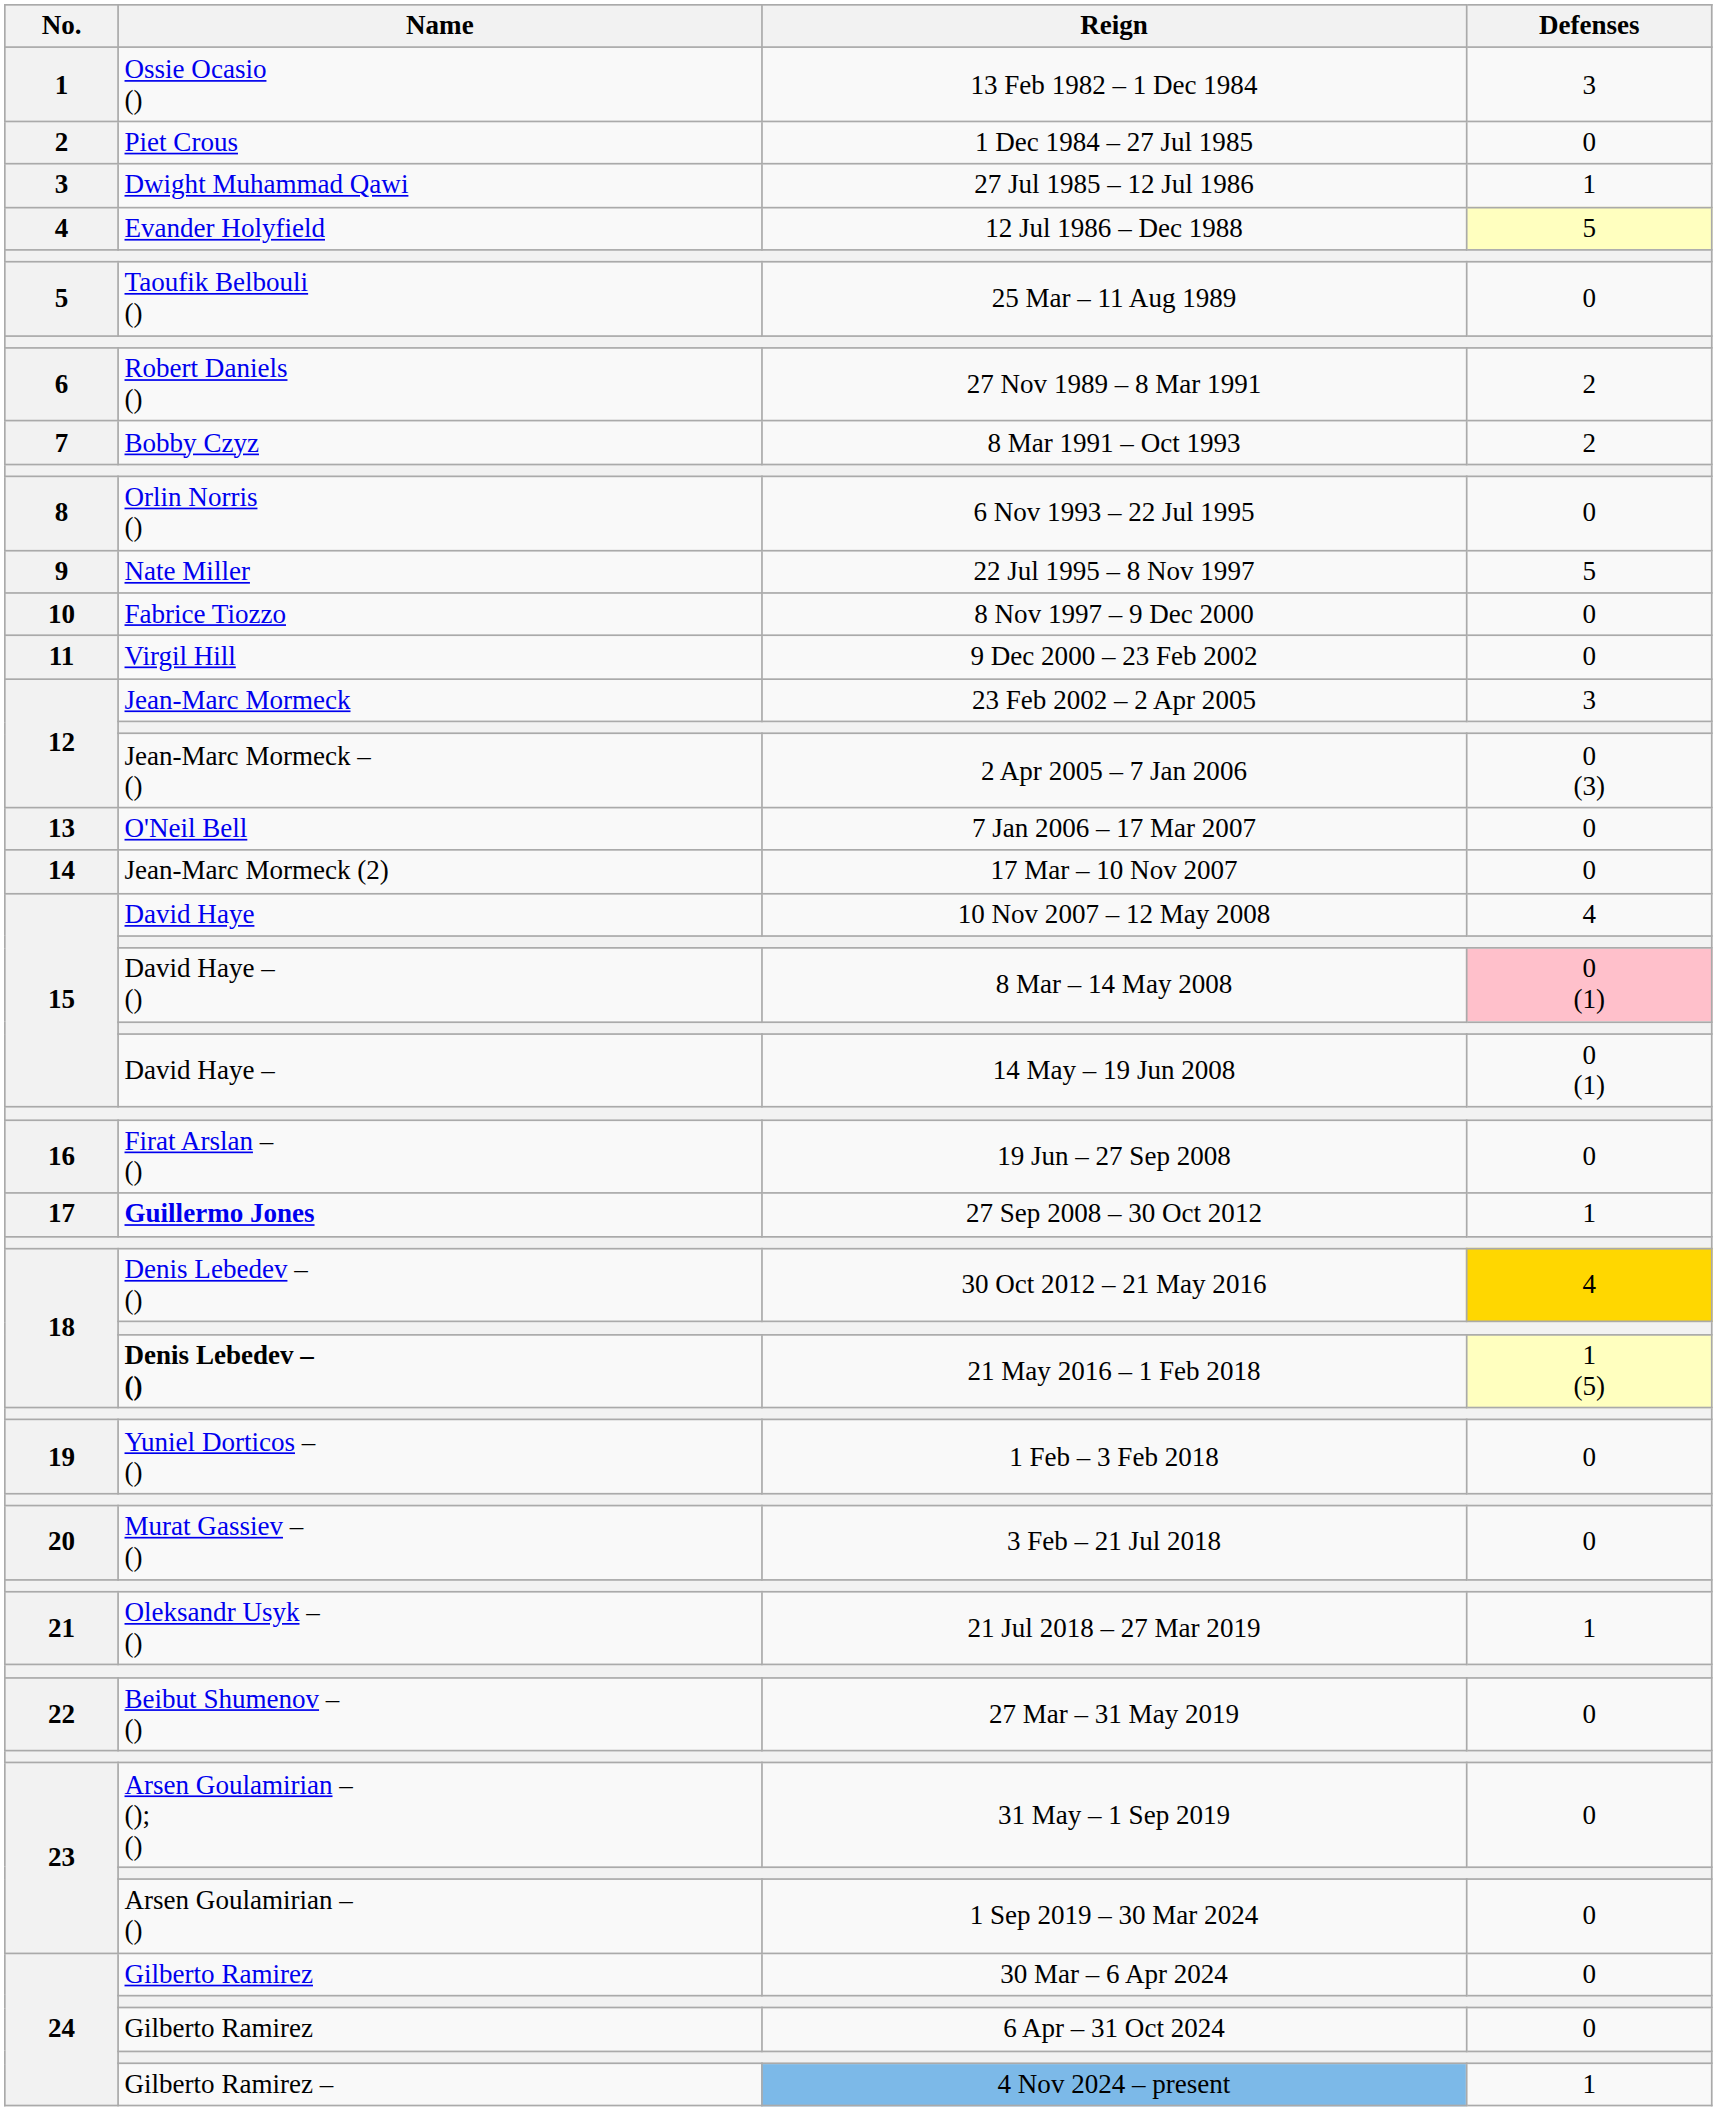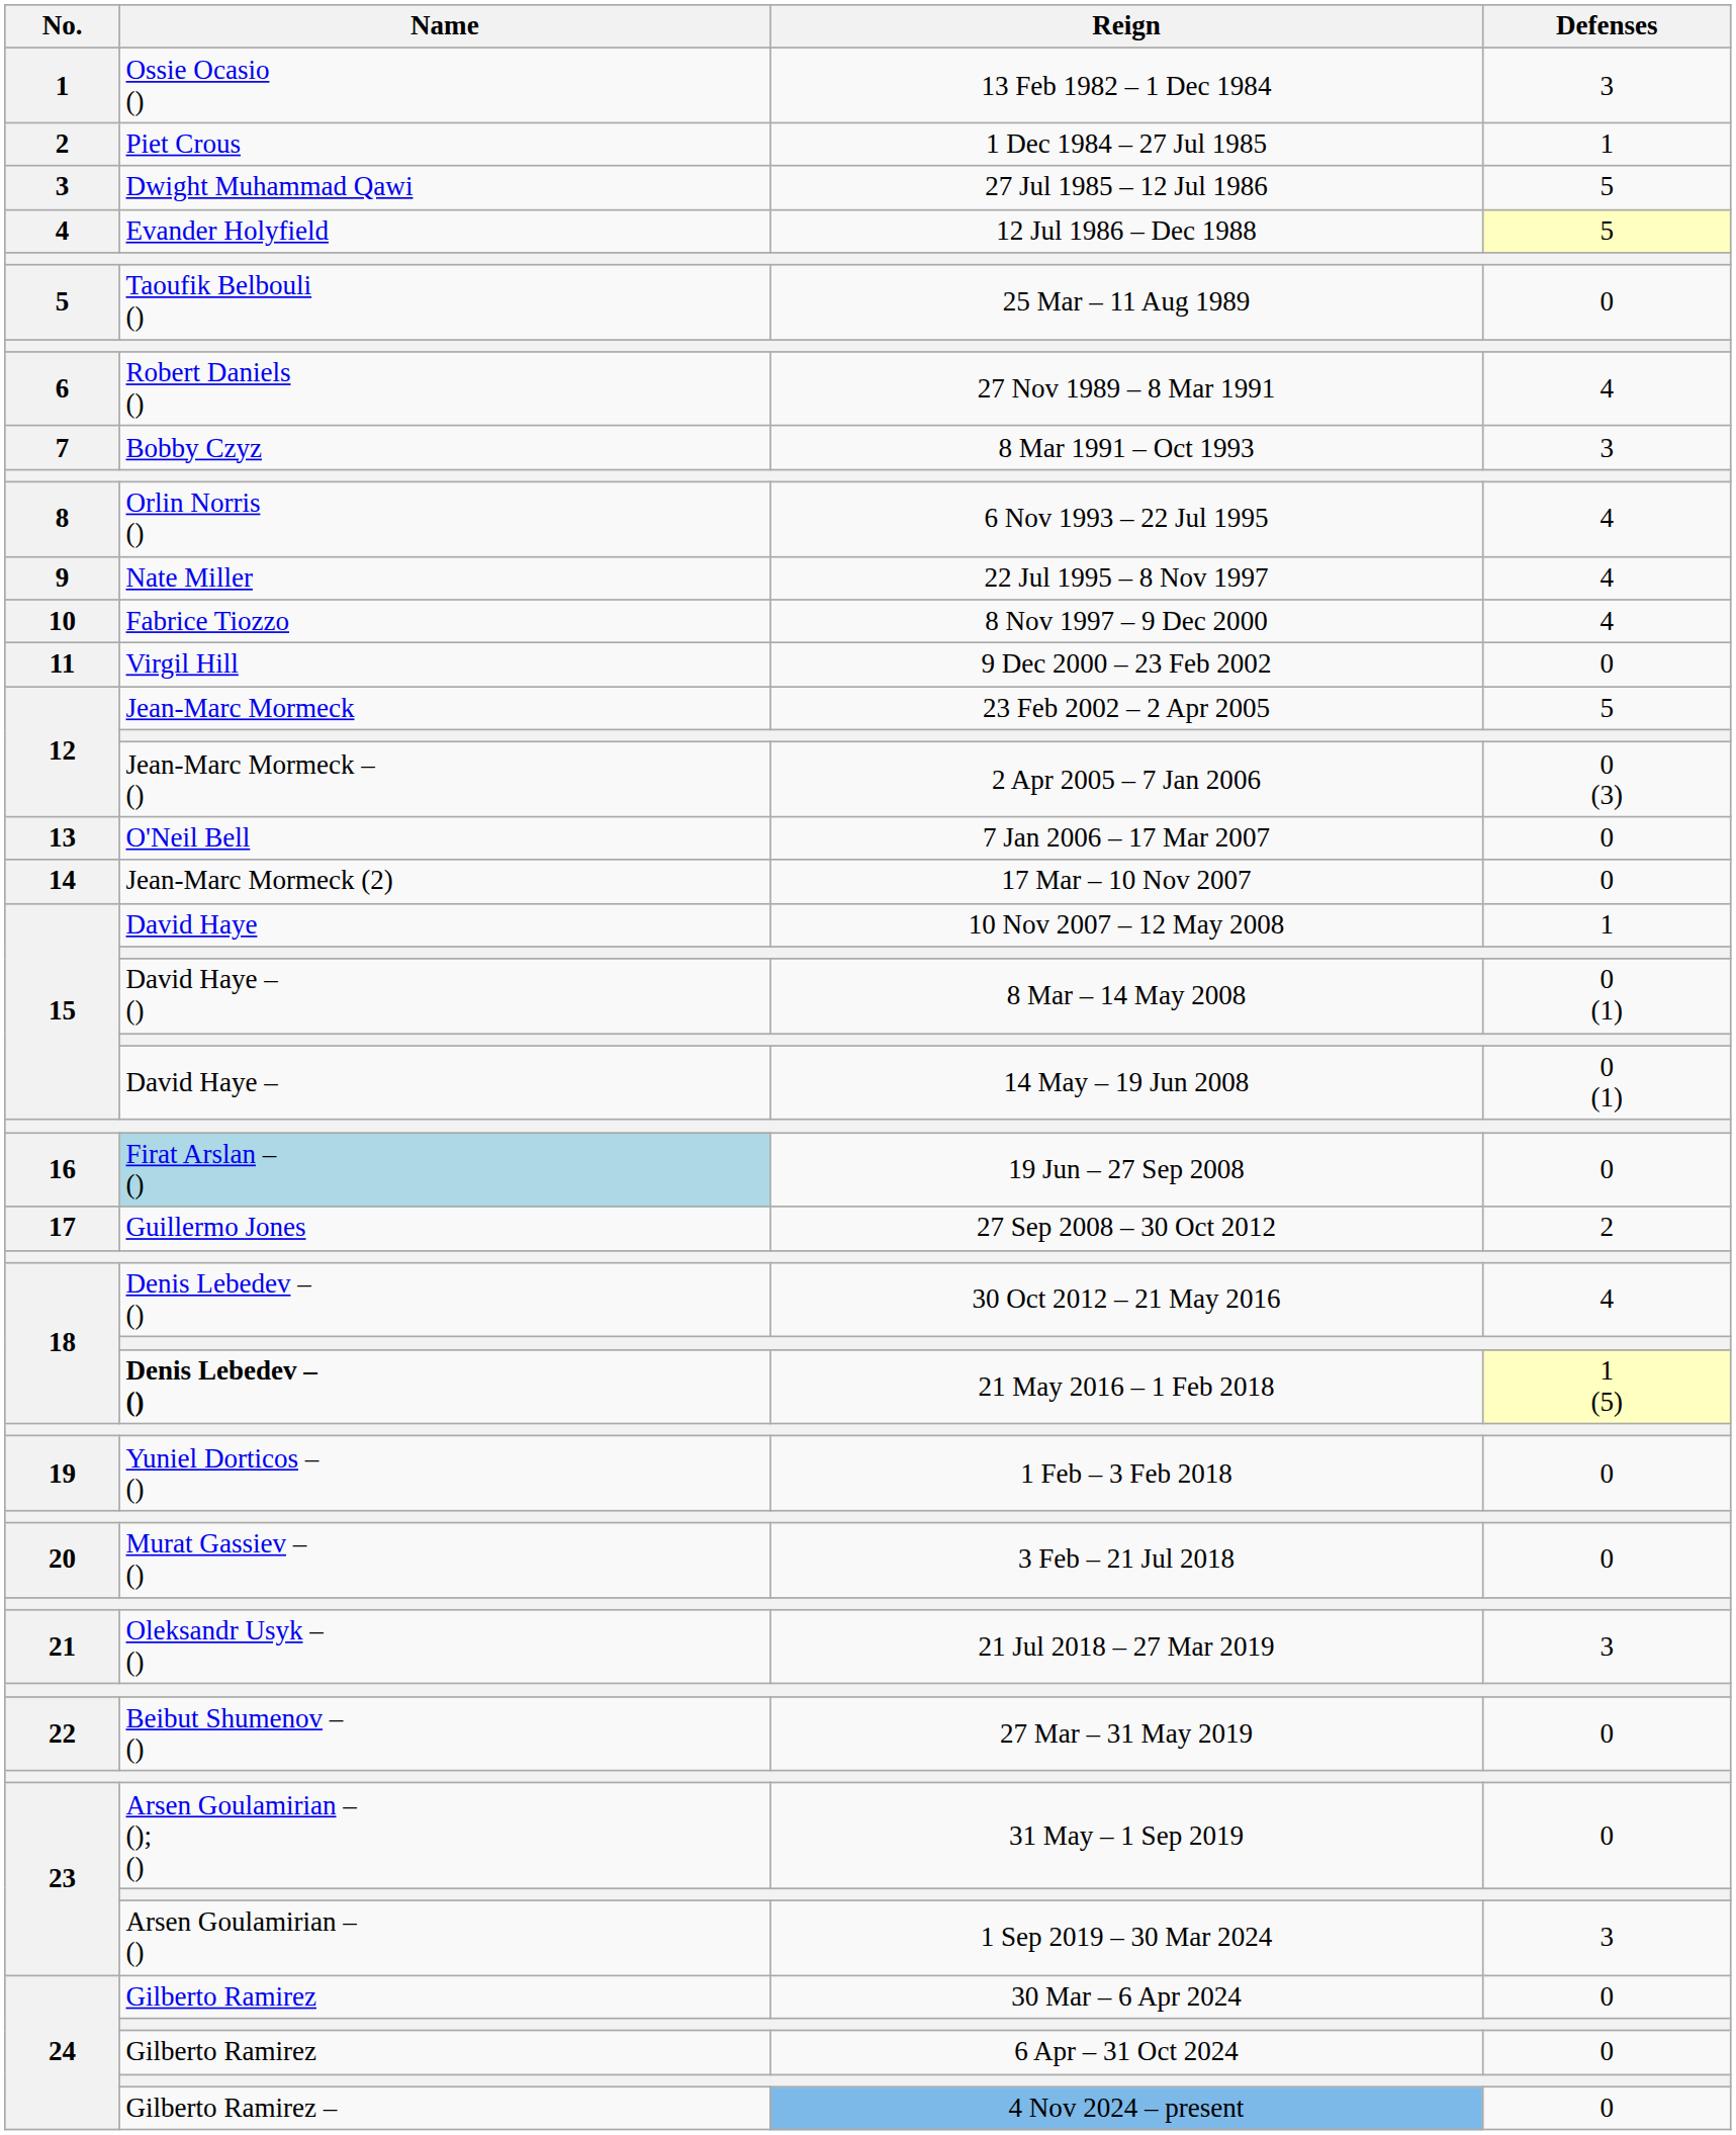1 Dec 1984 – 27 Jul 1985 | Defenses: 0 -> 1
27 Jul 1985 – 12 Jul 1986 | Defenses: 1 -> 5
27 Nov 1989 – 8 Mar 1991 | Defenses: 2 -> 4
8 Mar 1991 – Oct 1993 | Defenses: 2 -> 3
6 Nov 1993 – 22 Jul 1995 | Defenses: 0 -> 4
22 Jul 1995 – 8 Nov 1997 | Defenses: 5 -> 4
8 Nov 1997 – 9 Dec 2000 | Defenses: 0 -> 4
23 Feb 2002 – 2 Apr 2005 | Defenses: 3 -> 5
10 Nov 2007 – 12 May 2008 | Defenses: 4 -> 1
8 Mar – 14 May 2008 | Defenses: pink background -> no background
19 Jun – 27 Sep 2008 | Name: no background -> lightblue background
27 Sep 2008 – 30 Oct 2012 | Name: bold -> normal
27 Sep 2008 – 30 Oct 2012 | Defenses: 1 -> 2
30 Oct 2012 – 21 May 2016 | Defenses: gold background -> no background
21 Jul 2018 – 27 Mar 2019 | Defenses: 1 -> 3
1 Sep 2019 – 30 Mar 2024 | Defenses: 0 -> 3
4 Nov 2024 – present | Defenses: 1 -> 0
